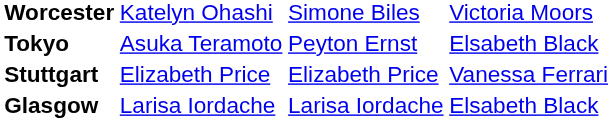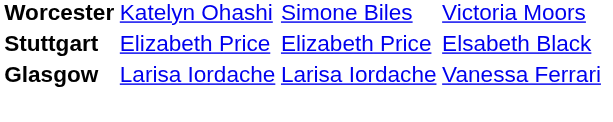- row: Tokyo | Asuka Teramoto | Peyton Ernst | Elsabeth Black
Stuttgart | column 4: Vanessa Ferrari -> Elsabeth Black
Glasgow | column 4: Elsabeth Black -> Vanessa Ferrari
